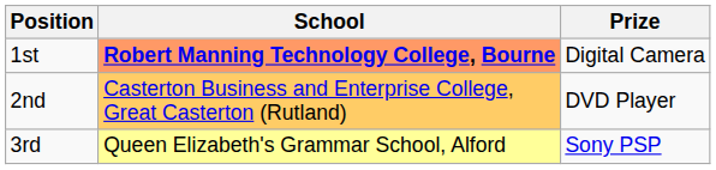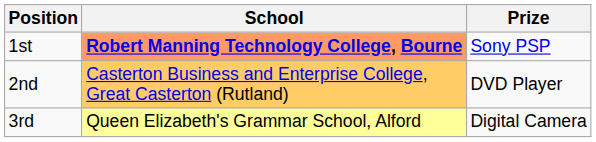1st | Prize: Digital Camera -> Sony PSP
3rd | Prize: Sony PSP -> Digital Camera
